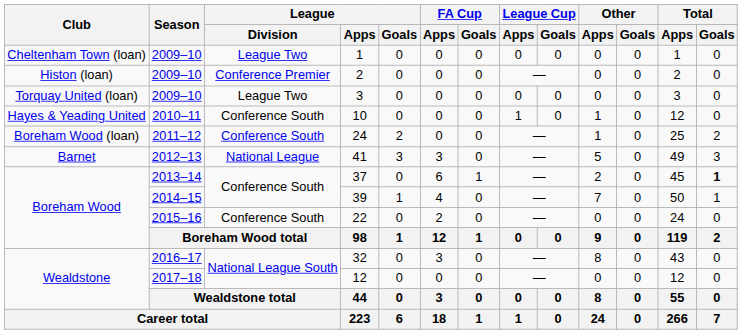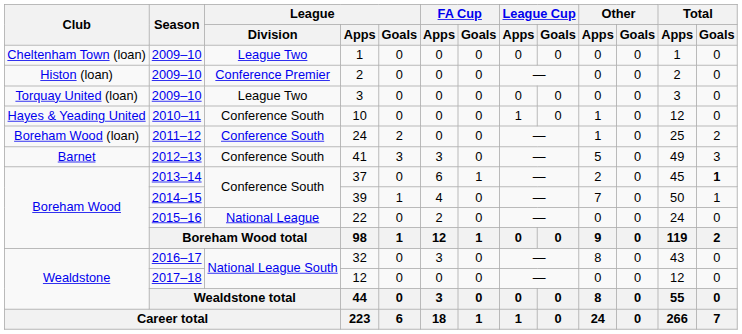41 | League / Division: National League -> Conference South
22 | League / Division: Conference South -> National League
